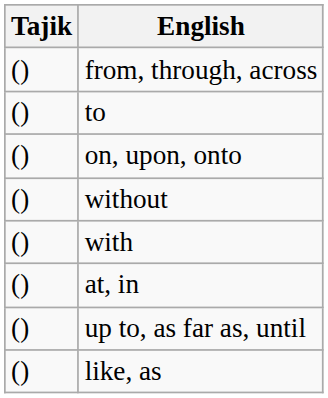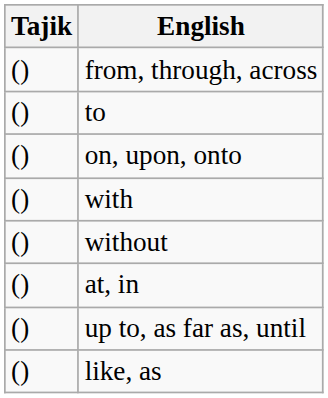rows swapped: without <-> with
